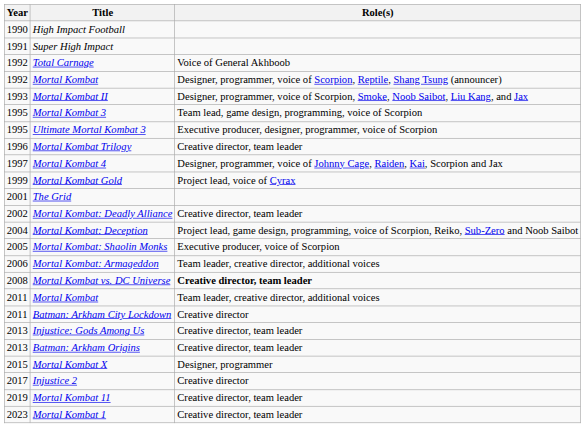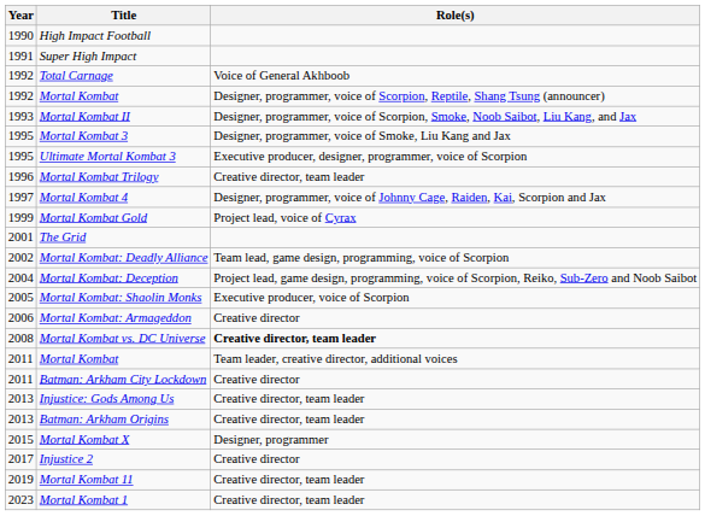Mortal Kombat 3 | Role(s): Team lead, game design, programming, voice of Scorpion -> Designer, programmer, voice of Smoke, Liu Kang and Jax
Mortal Kombat: Deadly Alliance | Role(s): Creative director, team leader -> Team lead, game design, programming, voice of Scorpion
Mortal Kombat: Armageddon | Role(s): Team leader, creative director, additional voices -> Creative director
